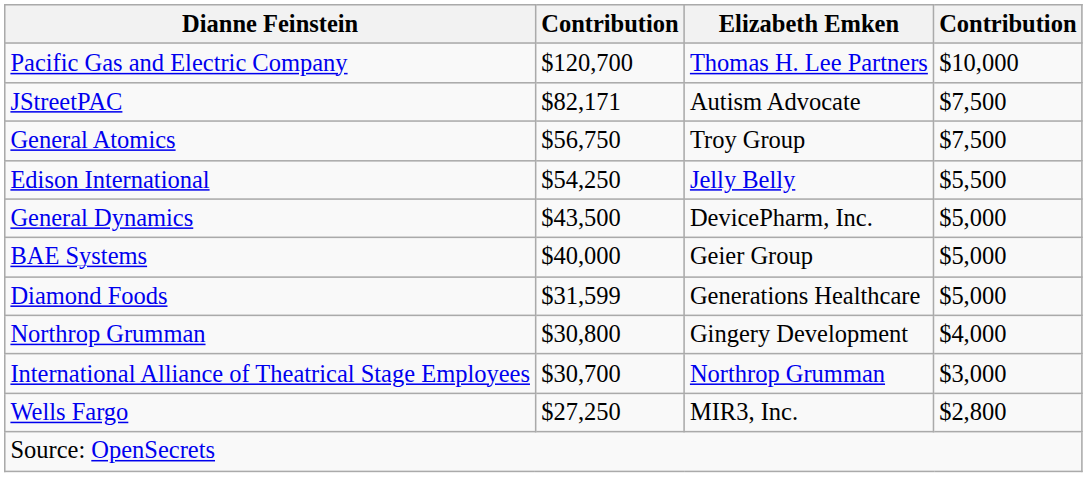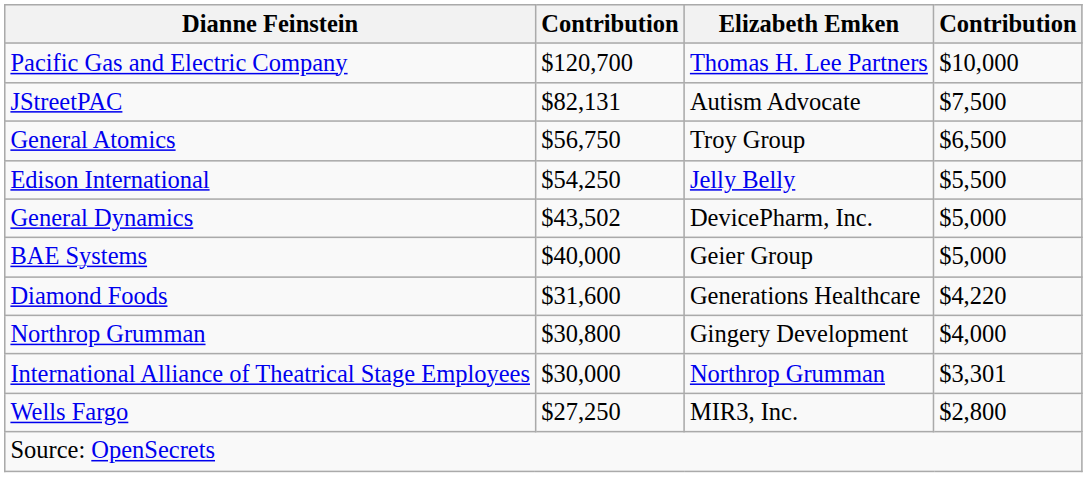JStreetPAC | column 2: $82,171 -> $82,131
General Atomics | column 4: $7,500 -> $6,500
General Dynamics | column 2: $43,500 -> $43,502
Diamond Foods | column 2: $31,599 -> $31,600
Diamond Foods | column 4: $5,000 -> $4,220
International Alliance of Theatrical Stage Employees | column 2: $30,700 -> $30,000
International Alliance of Theatrical Stage Employees | column 4: $3,000 -> $3,301
